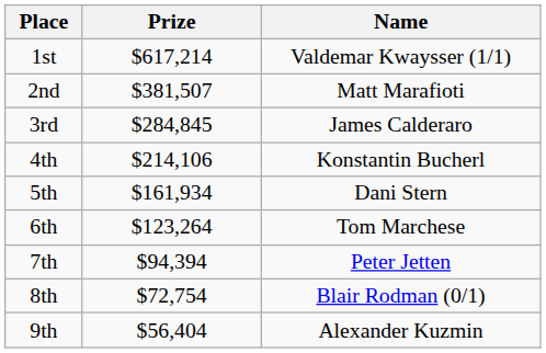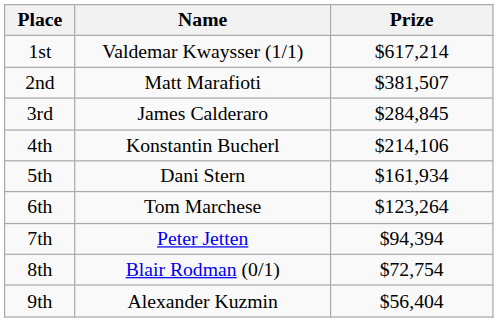columns swapped: Name <-> Prize
